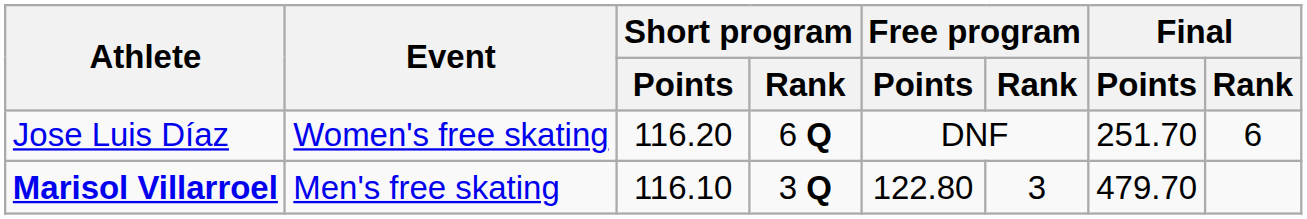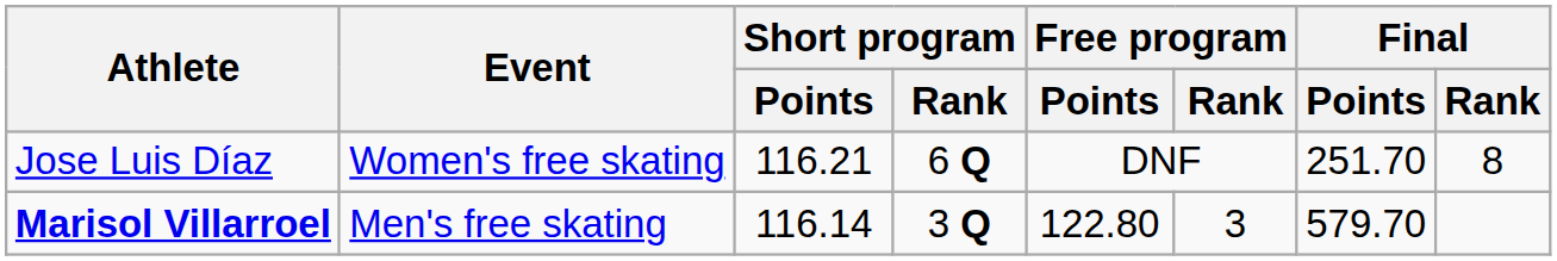Jose Luis Díaz | Short program / Points: 116.20 -> 116.21
Jose Luis Díaz | Final / Rank: 6 -> 8
Marisol Villarroel | Short program / Points: 116.10 -> 116.14
Marisol Villarroel | Final / Points: 479.70 -> 579.70
